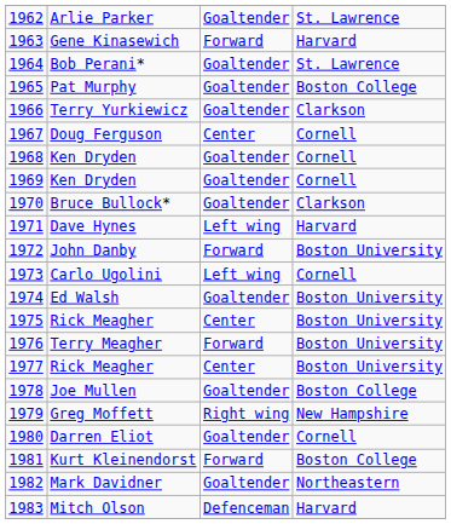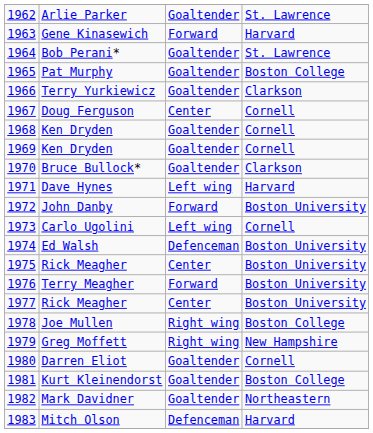Ed Walsh | column 3: Goaltender -> Defenceman
Joe Mullen | column 3: Goaltender -> Right wing
Kurt Kleinendorst | column 3: Forward -> Goaltender
